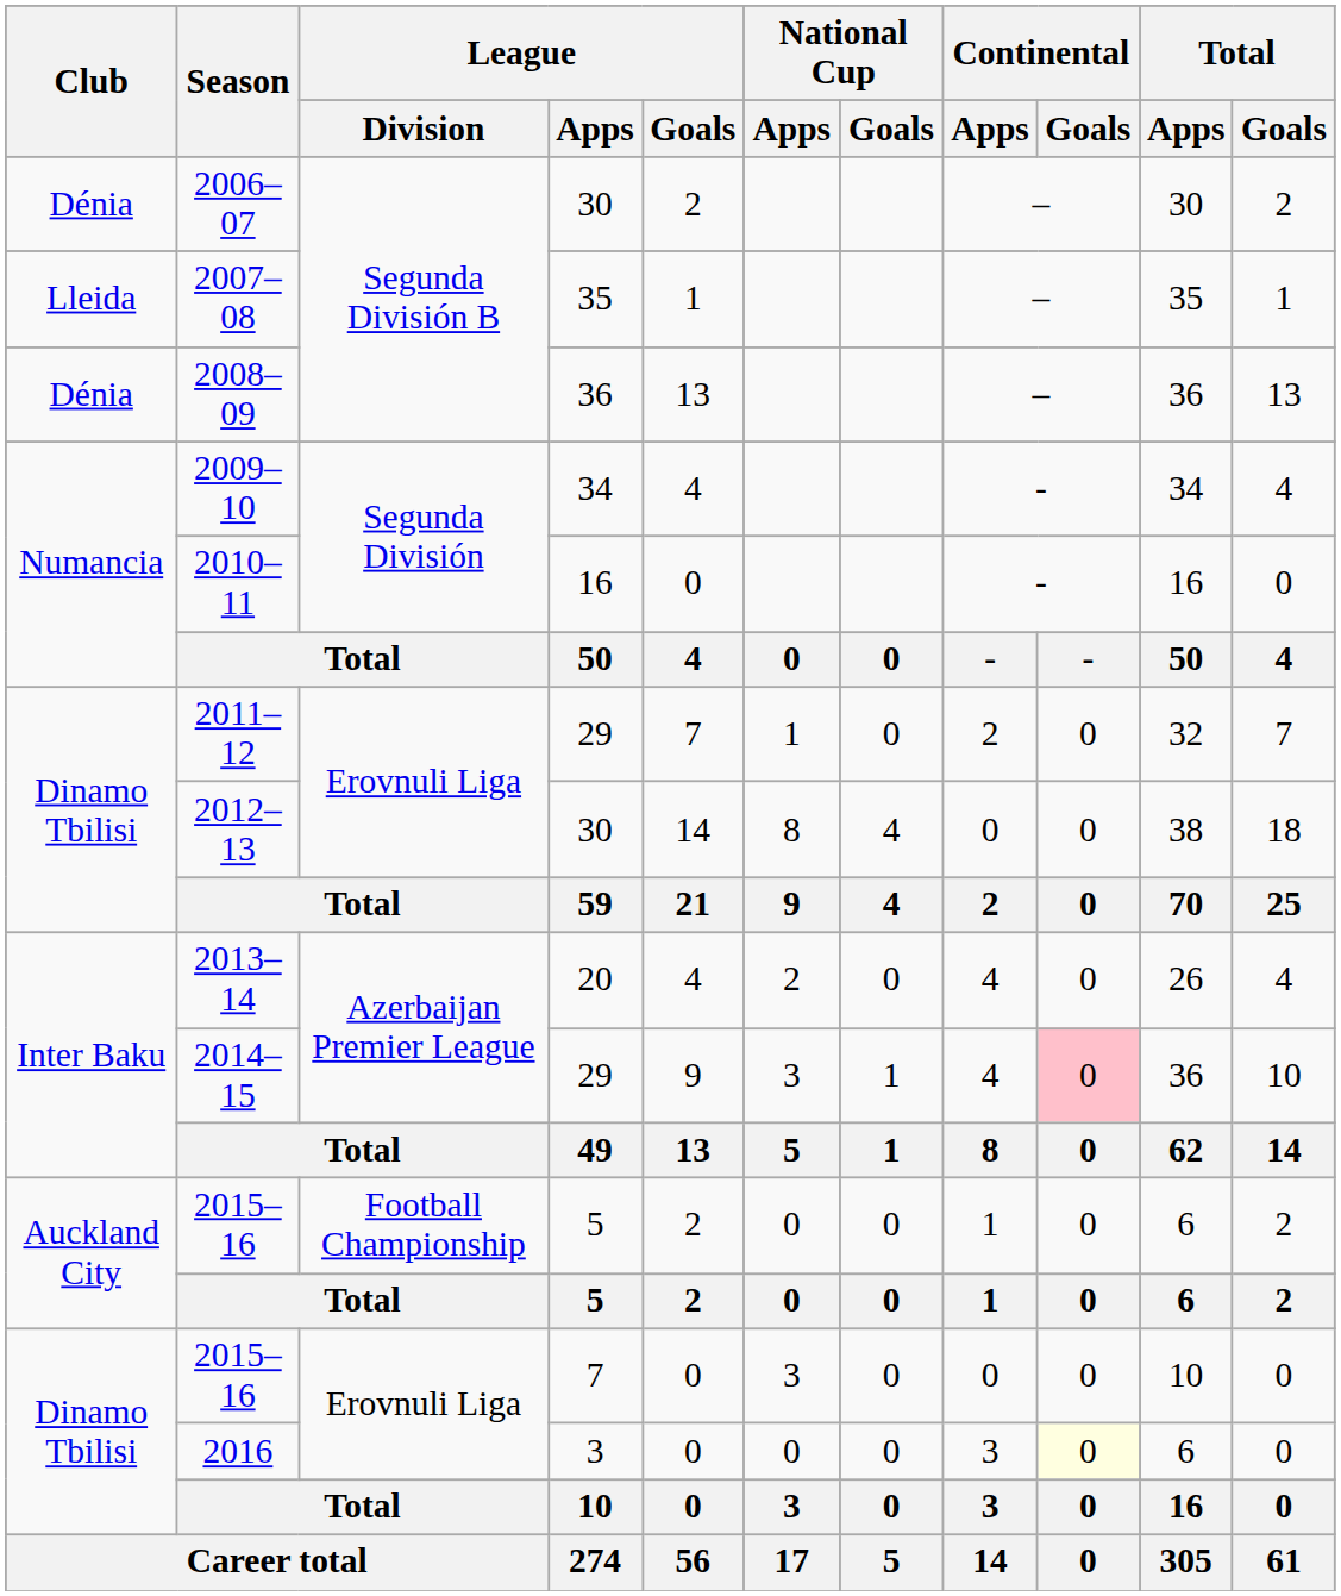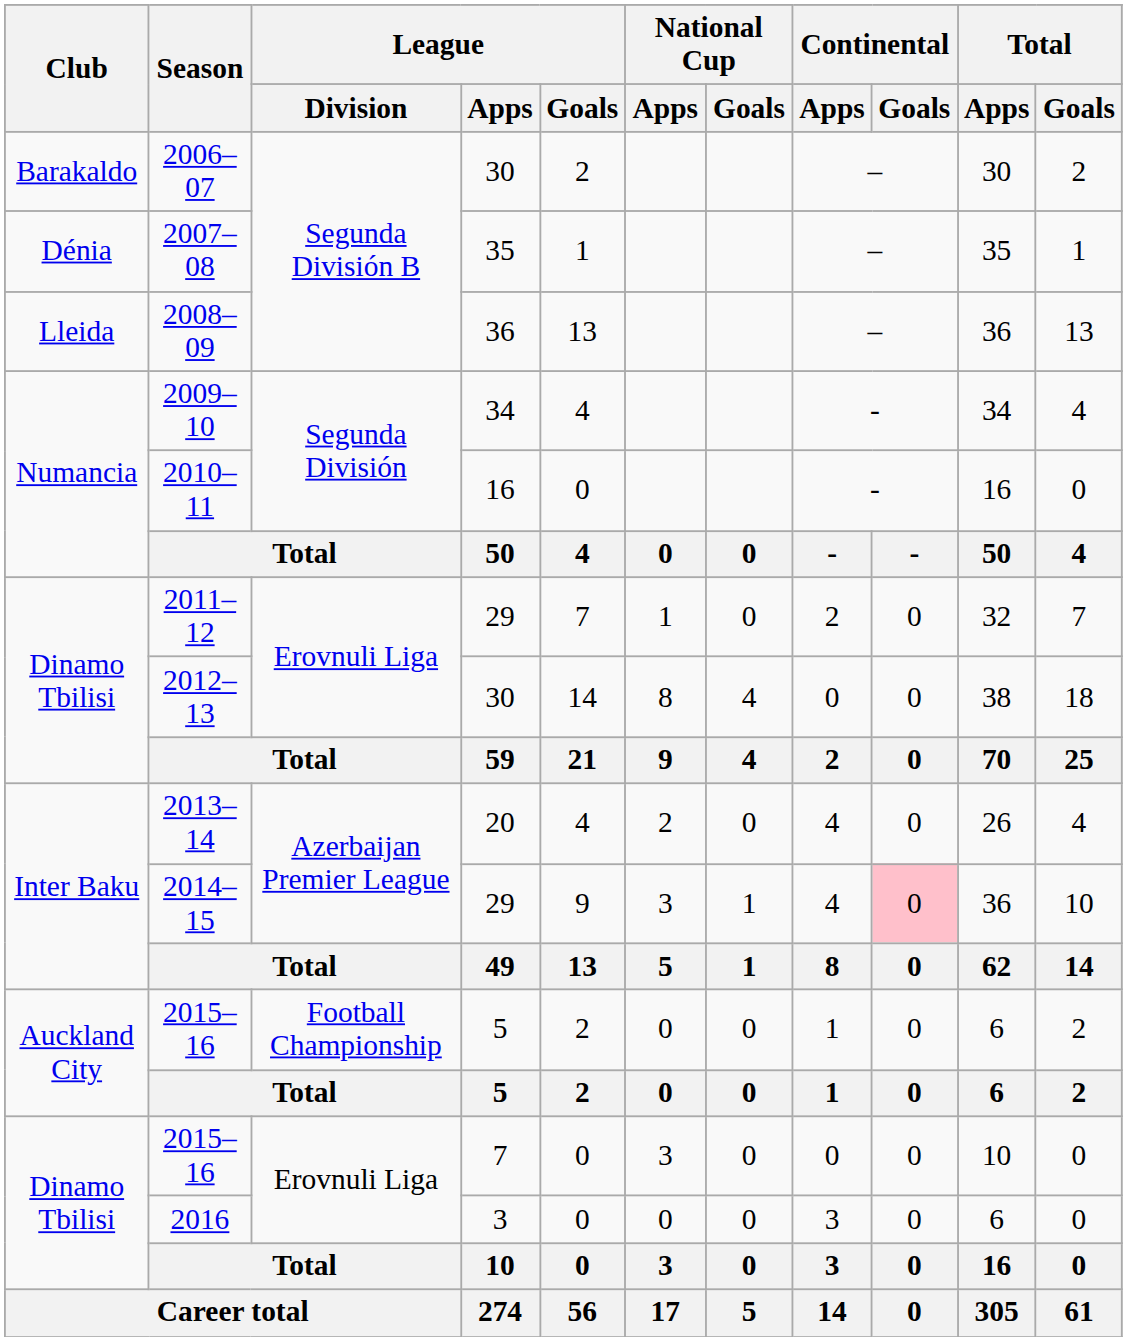2006–07 | Club: Dénia -> Barakaldo
2007–08 | Club: Lleida -> Dénia
2008–09 | Club: Dénia -> Lleida
2016 | Continental / Goals: lightyellow background -> no background
